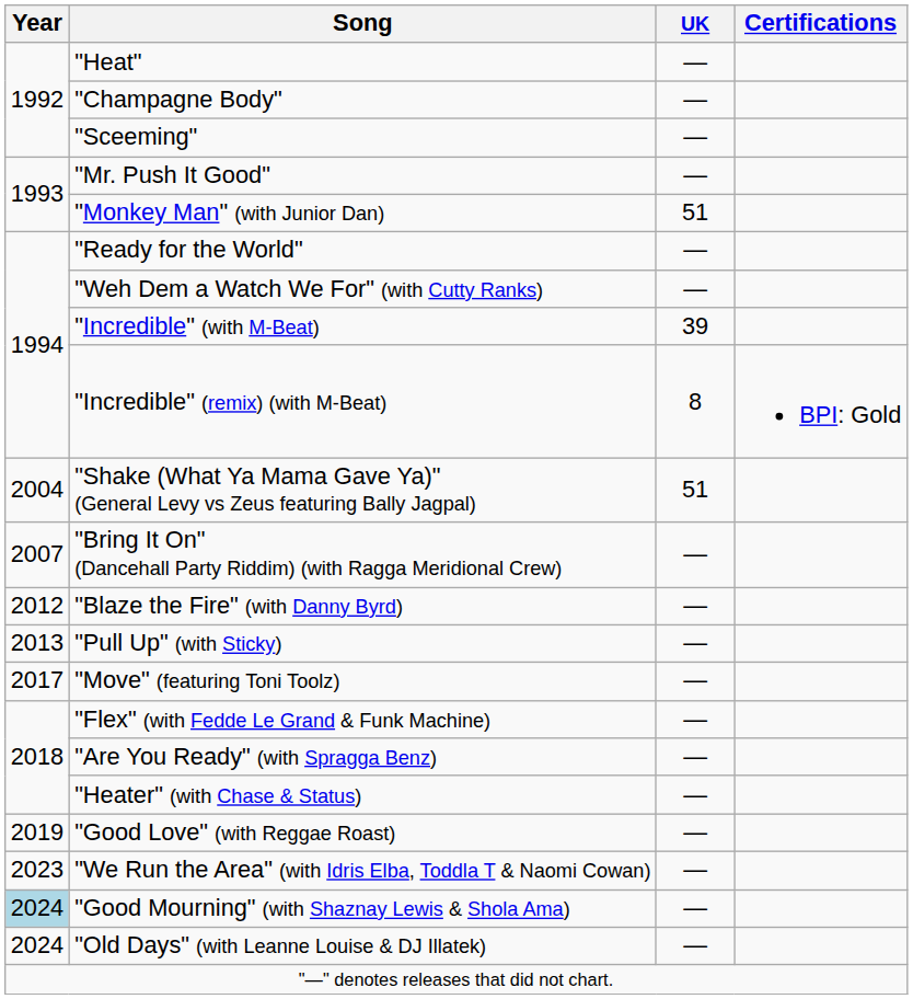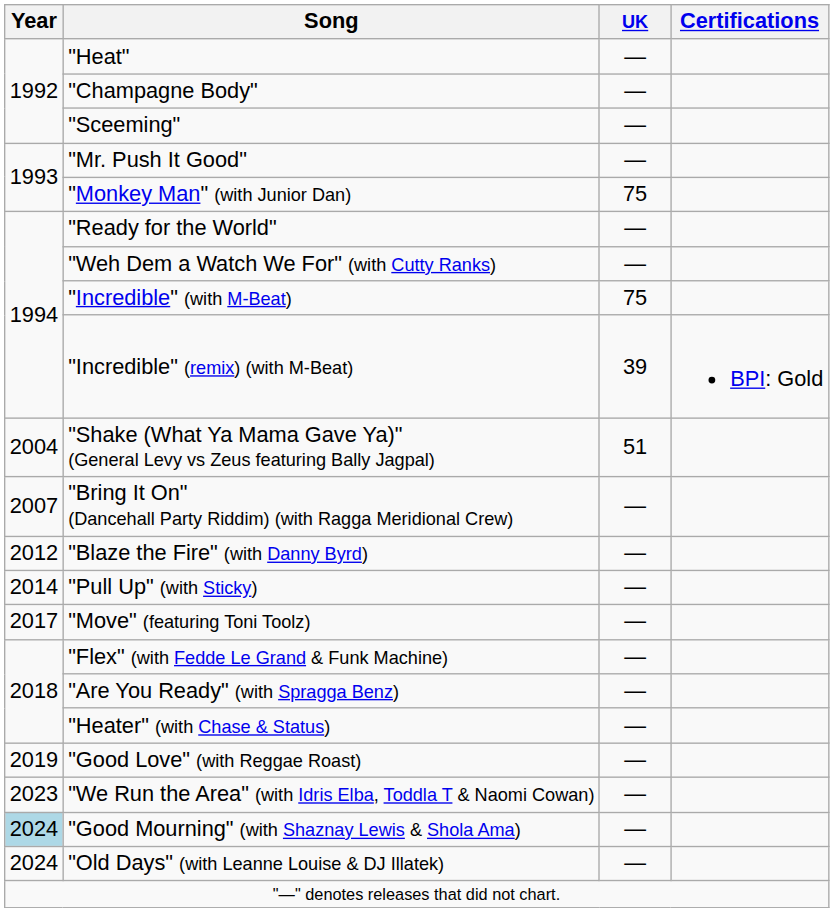"Monkey Man" (with Junior Dan) | UK: 51 -> 75
"Incredible" (with M-Beat) | UK: 39 -> 75
"Incredible" (remix) (with M-Beat) | UK: 8 -> 39
"Pull Up" (with Sticky) | Year: 2013 -> 2014
